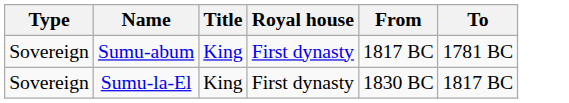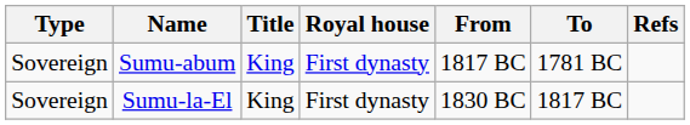+ column: Refs
